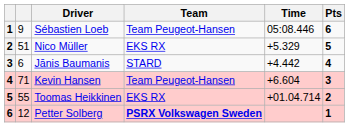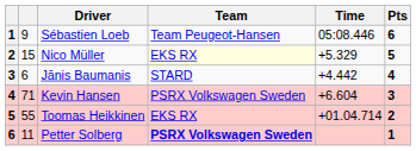Nico Müller | column 2: 51 -> 15
Nico Müller | Team: no background -> lightyellow background
Kevin Hansen | Team: Team Peugeot-Hansen -> PSRX Volkswagen Sweden
Petter Solberg | column 2: 12 -> 11
